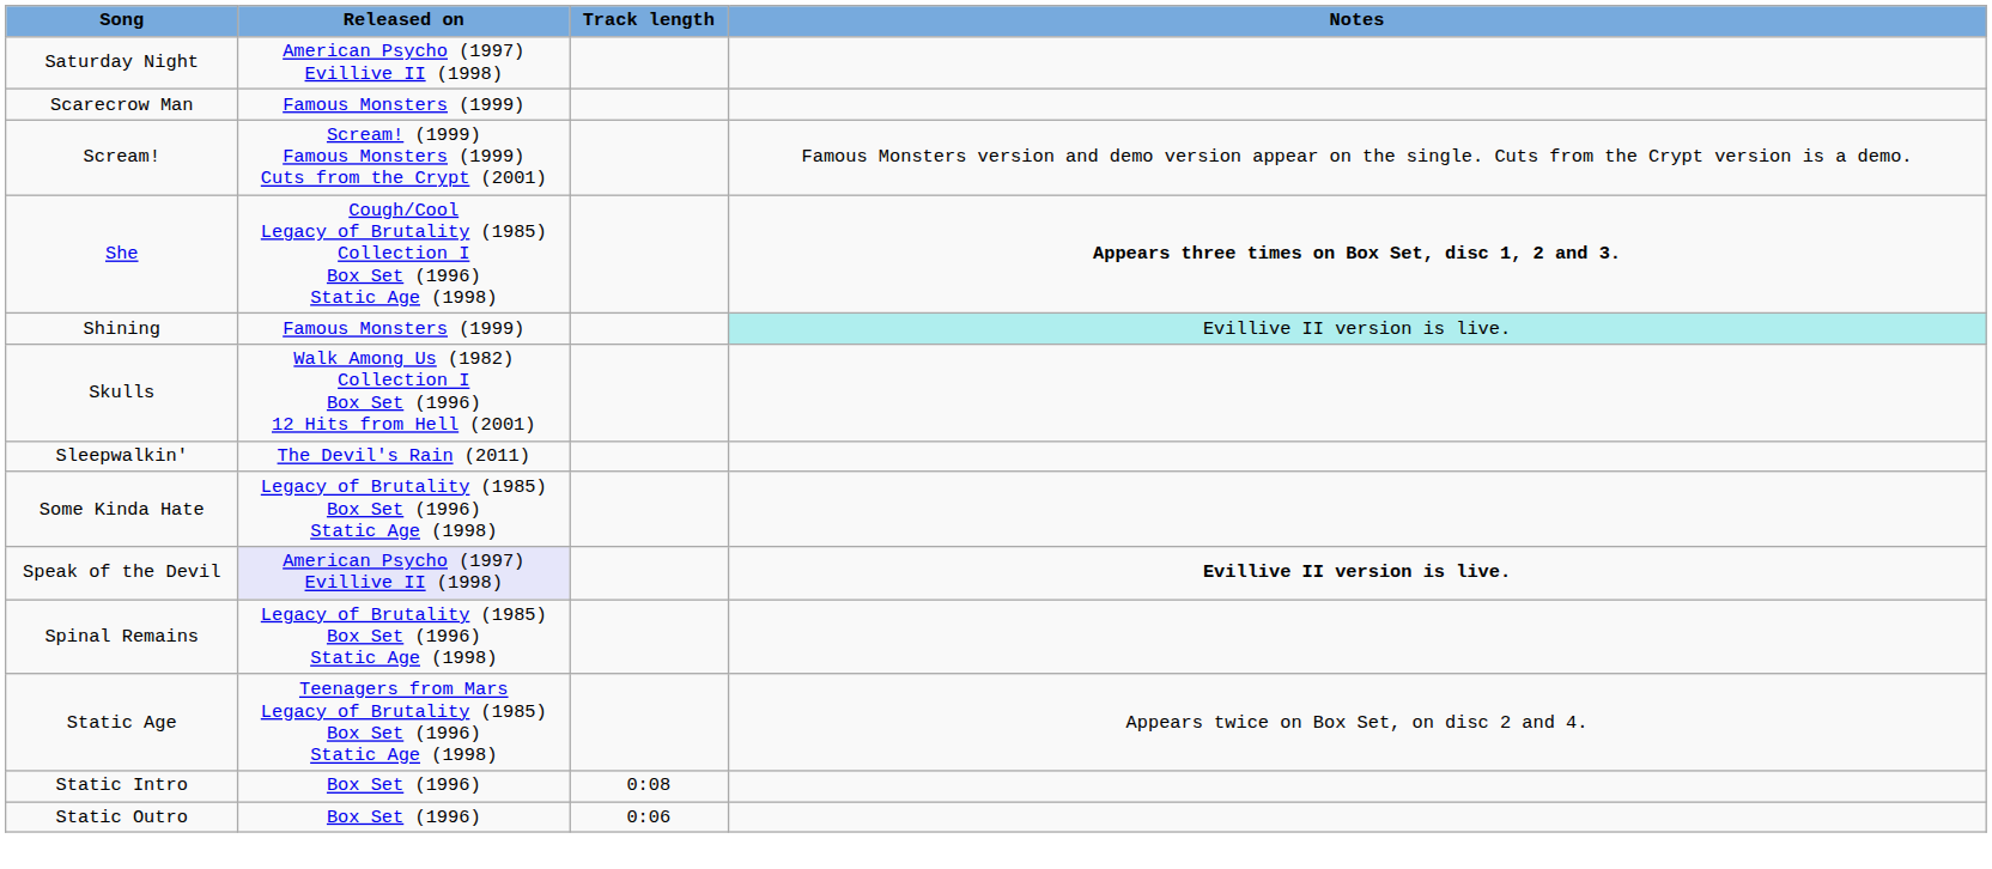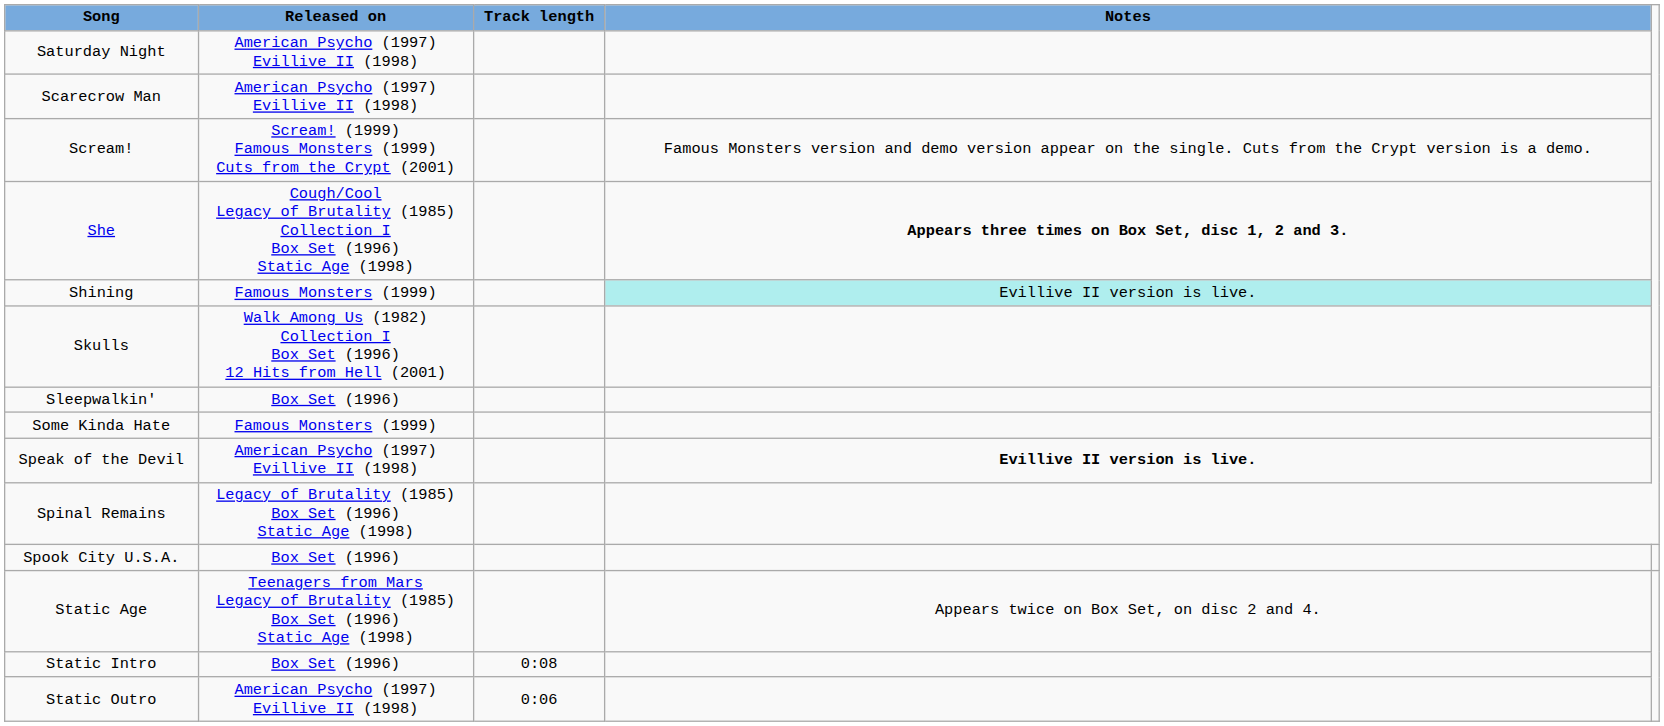Scarecrow Man | Released on: Famous Monsters (1999) -> American Psycho (1997) Evillive II (1998)
Sleepwalkin' | Released on: The Devil's Rain (2011) -> Box Set (1996)
Some Kinda Hate | Released on: Legacy of Brutality (1985) Box Set (1996) Static Age (1998) -> Famous Monsters (1999)
Speak of the Devil | Released on: lavender background -> no background
+ row: Spook City U.S.A. | Box Set (1996)
Static Outro | Released on: Box Set (1996) -> American Psycho (1997) Evillive II (1998)
